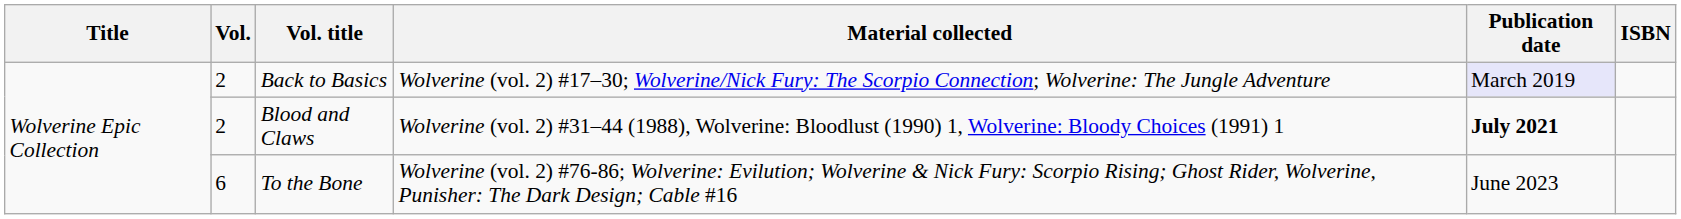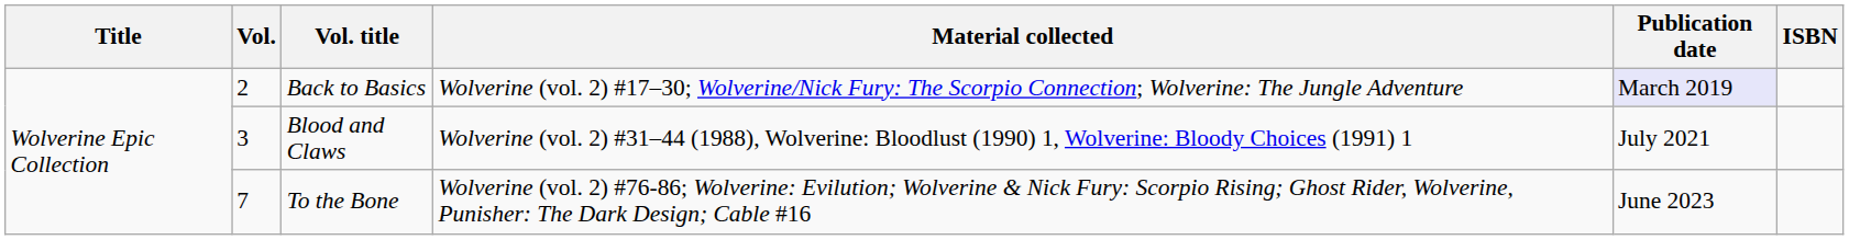Blood and Claws | Vol.: 2 -> 3
Blood and Claws | Publication date: bold -> normal
To the Bone | Vol.: 6 -> 7
